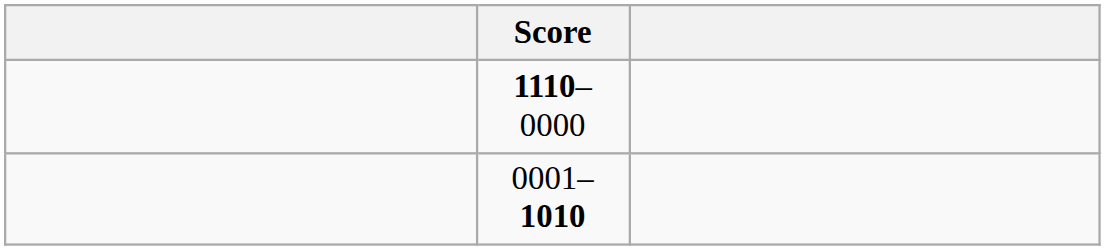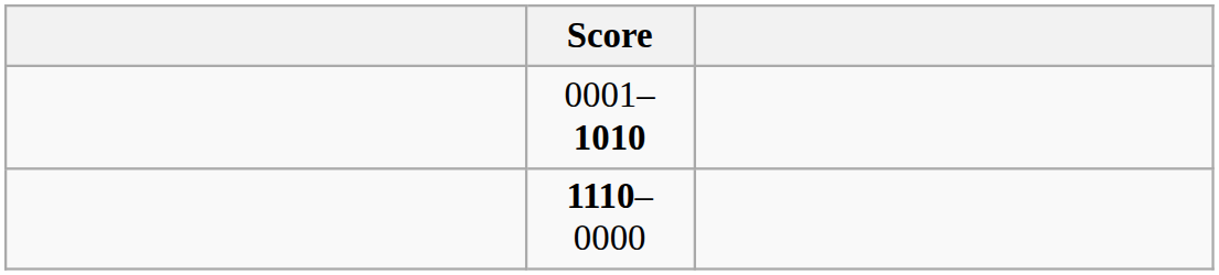rows swapped: 0001–1010 <-> 1110–0000
